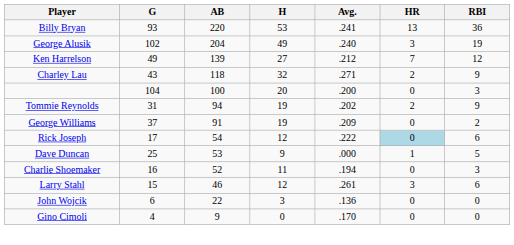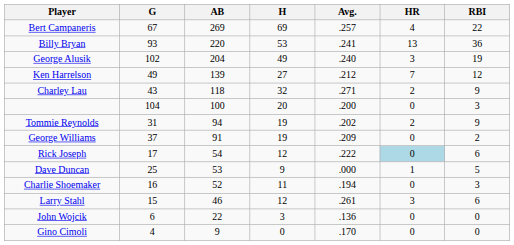+ row: Bert Campaneris | 67 | 269 | 69 | .257 | 4 | 22
